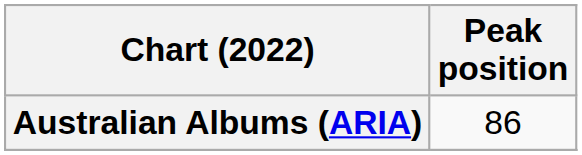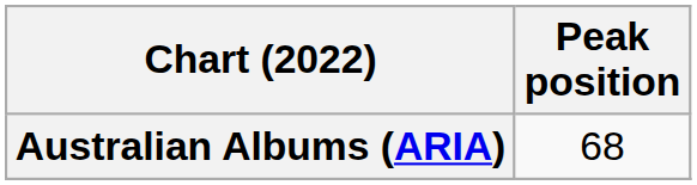Australian Albums (ARIA) | Peak position: 86 -> 68
